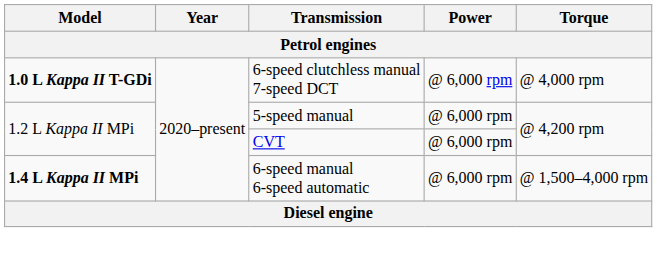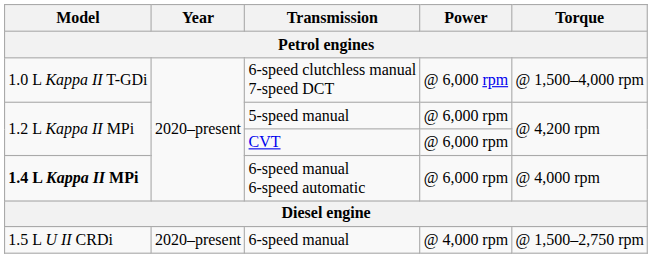6-speed clutchless manual 7-speed DCT | Model: bold -> normal
6-speed clutchless manual 7-speed DCT | Torque: @ 4,000 rpm -> @ 1,500–4,000 rpm
6-speed manual 6-speed automatic | Torque: @ 1,500–4,000 rpm -> @ 4,000 rpm
+ row: 1.5 L U II CRDi | 2020–present | 6-speed manual | @ 4,000 rpm | @ 1,500–2,750 rpm
